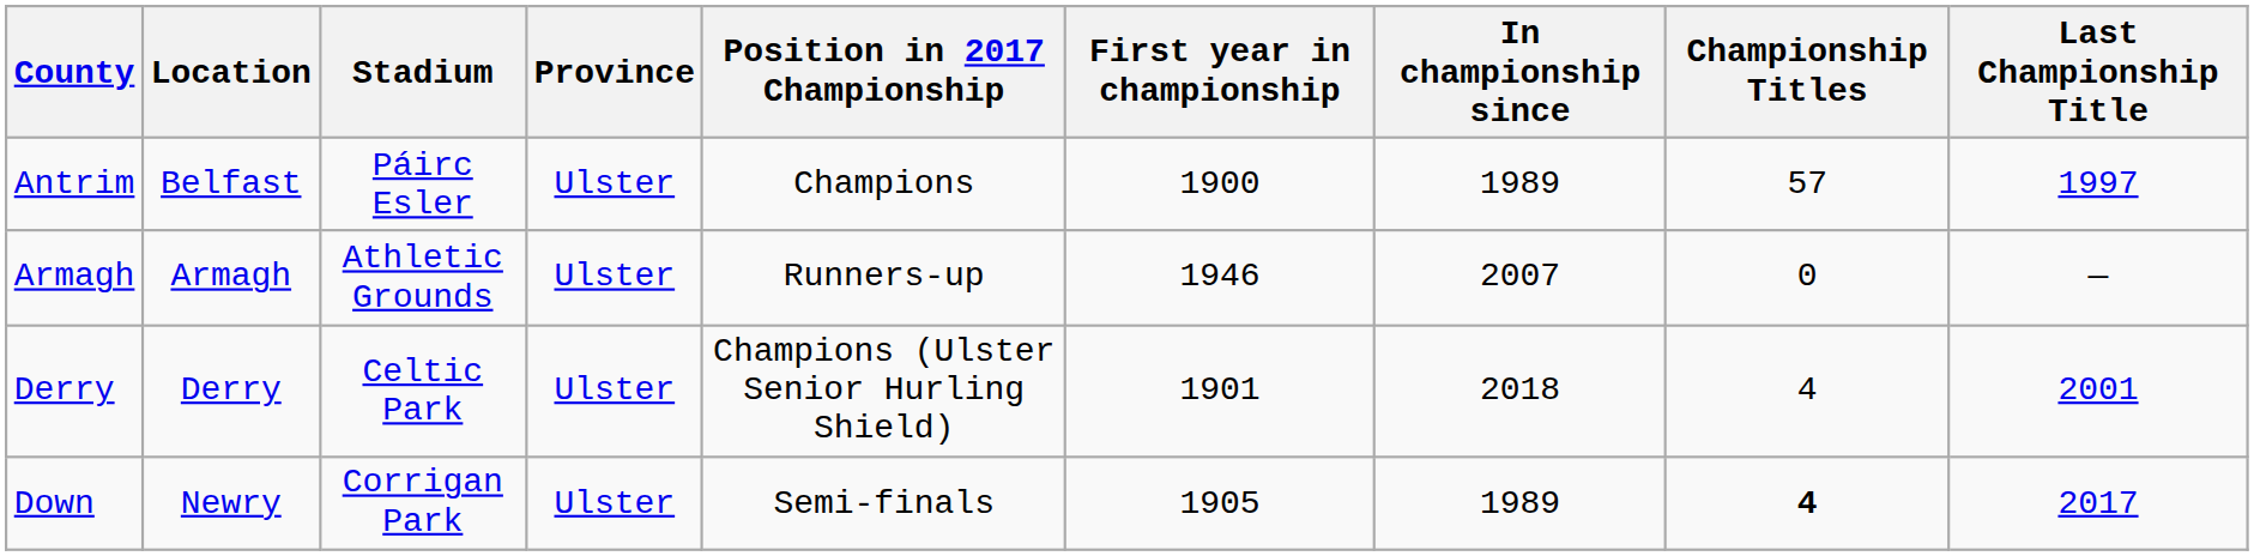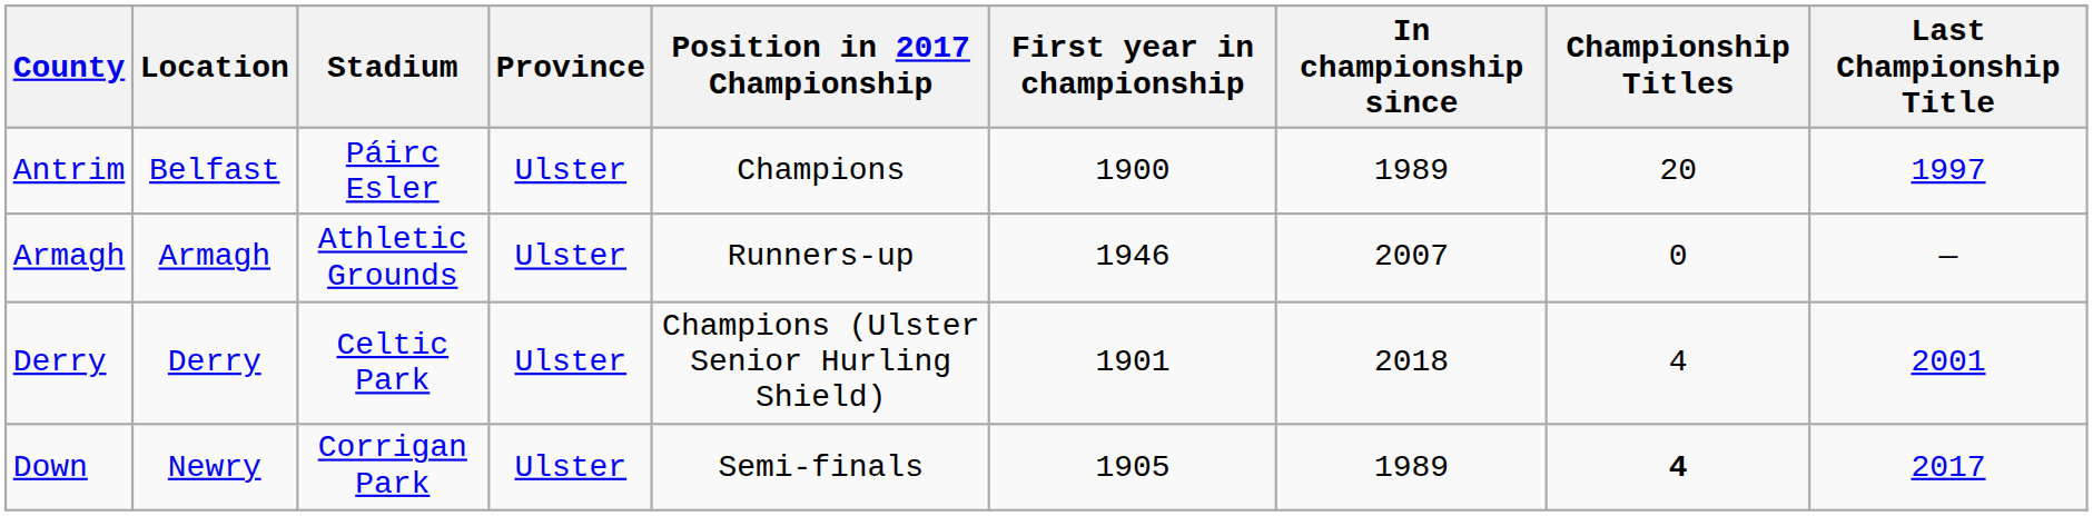Antrim | Championship Titles: 57 -> 20
